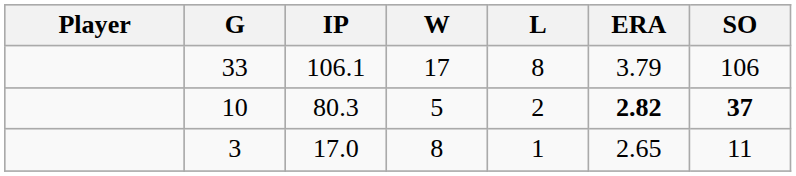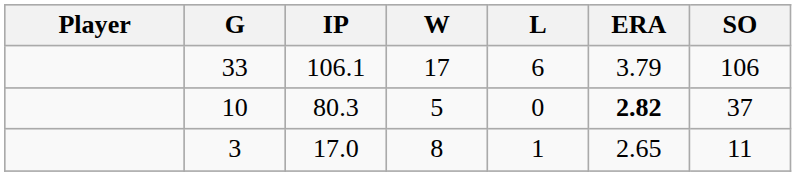33 | L: 8 -> 6
10 | L: 2 -> 0
10 | SO: bold -> normal
